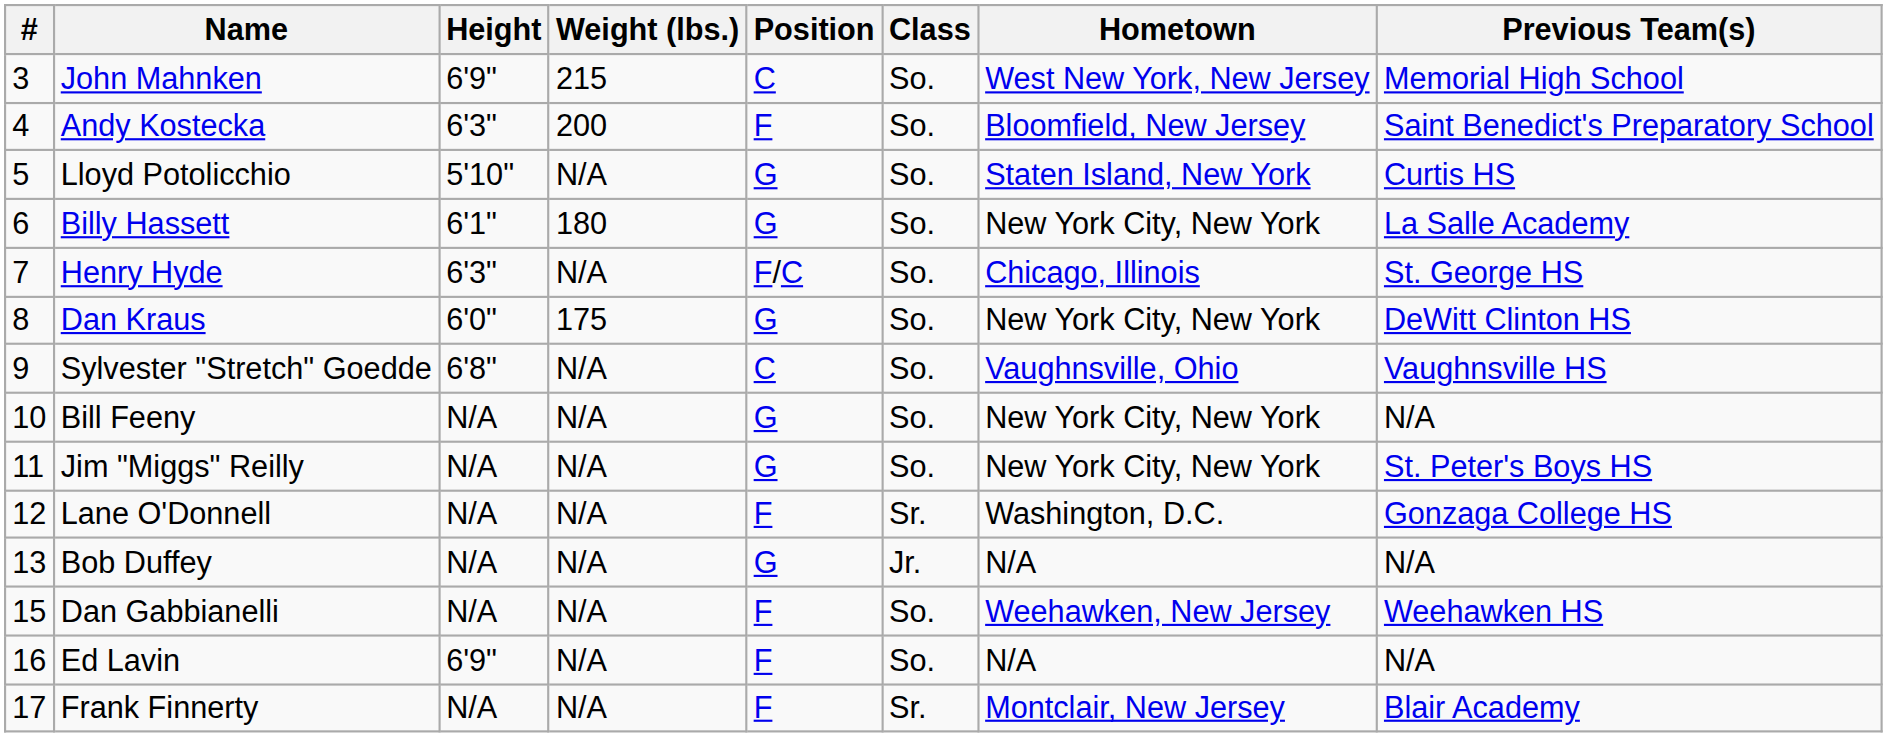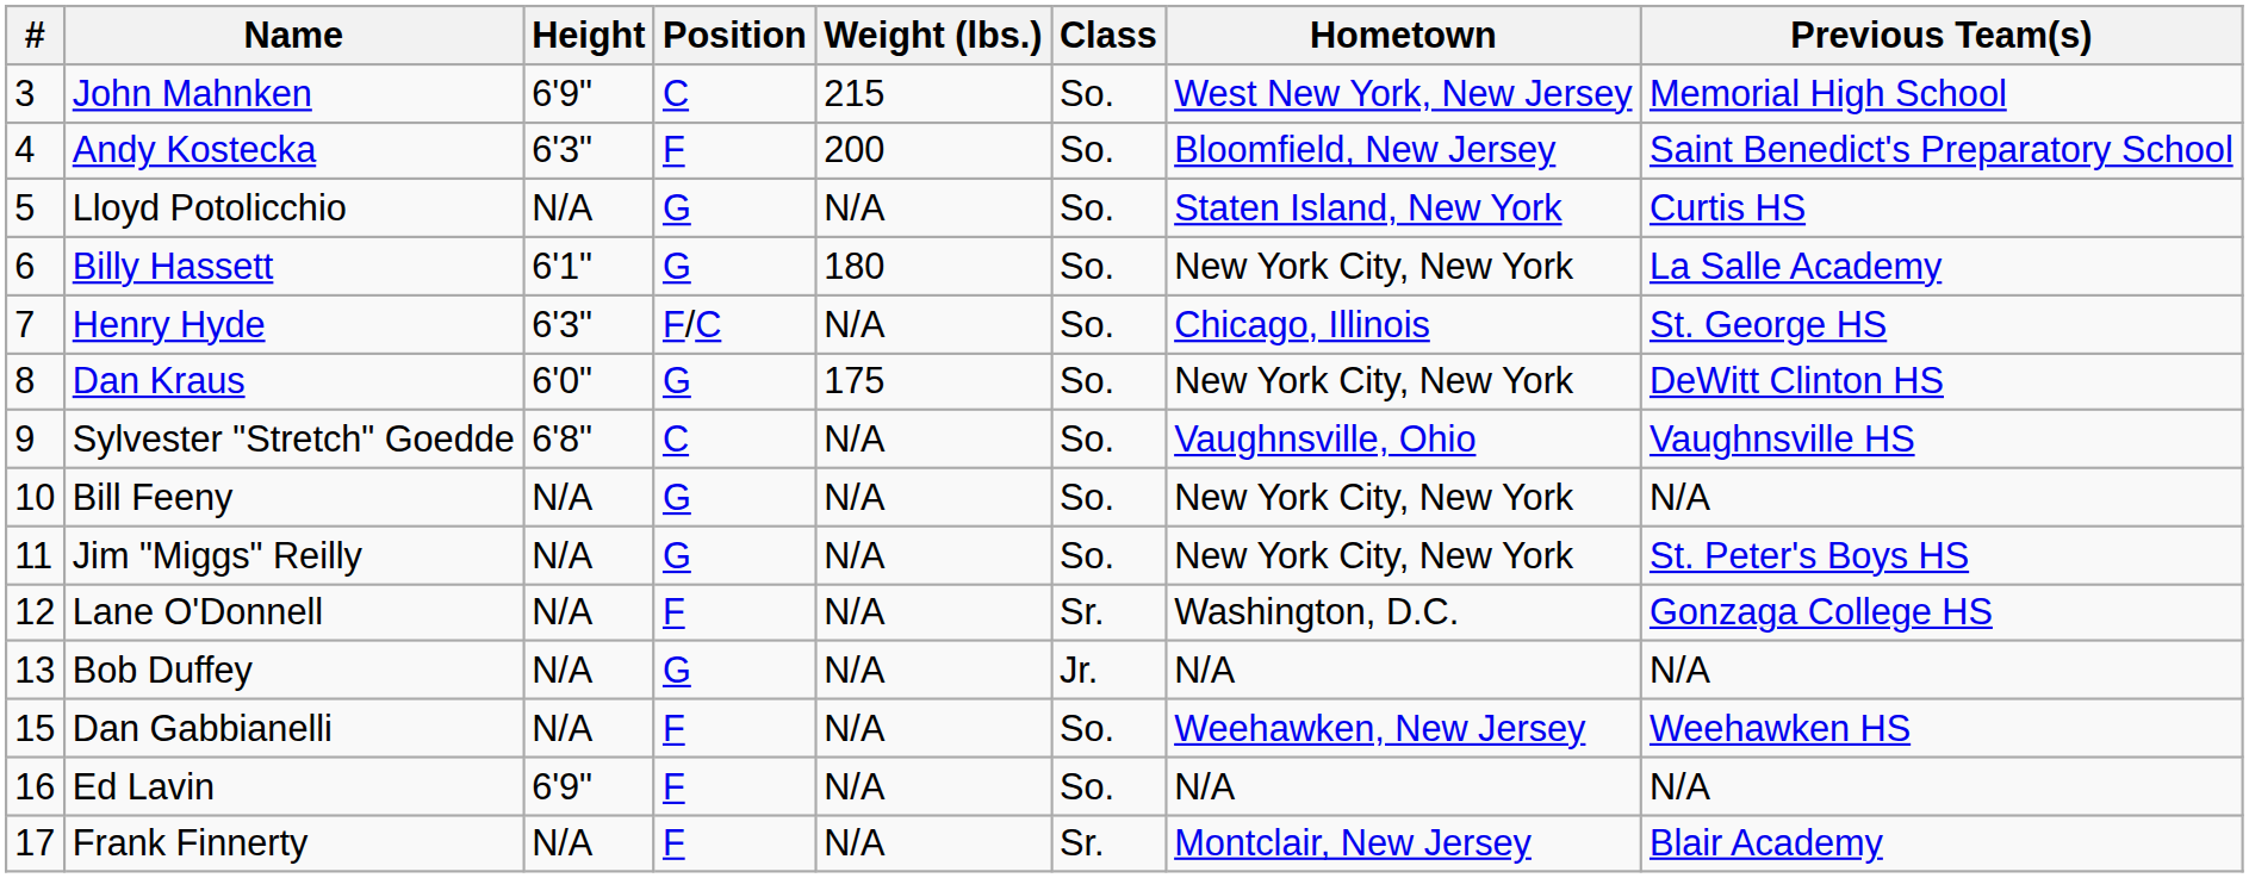columns swapped: Weight (lbs.) <-> Position
Lloyd Potolicchio | Height: 5'10" -> N/A
